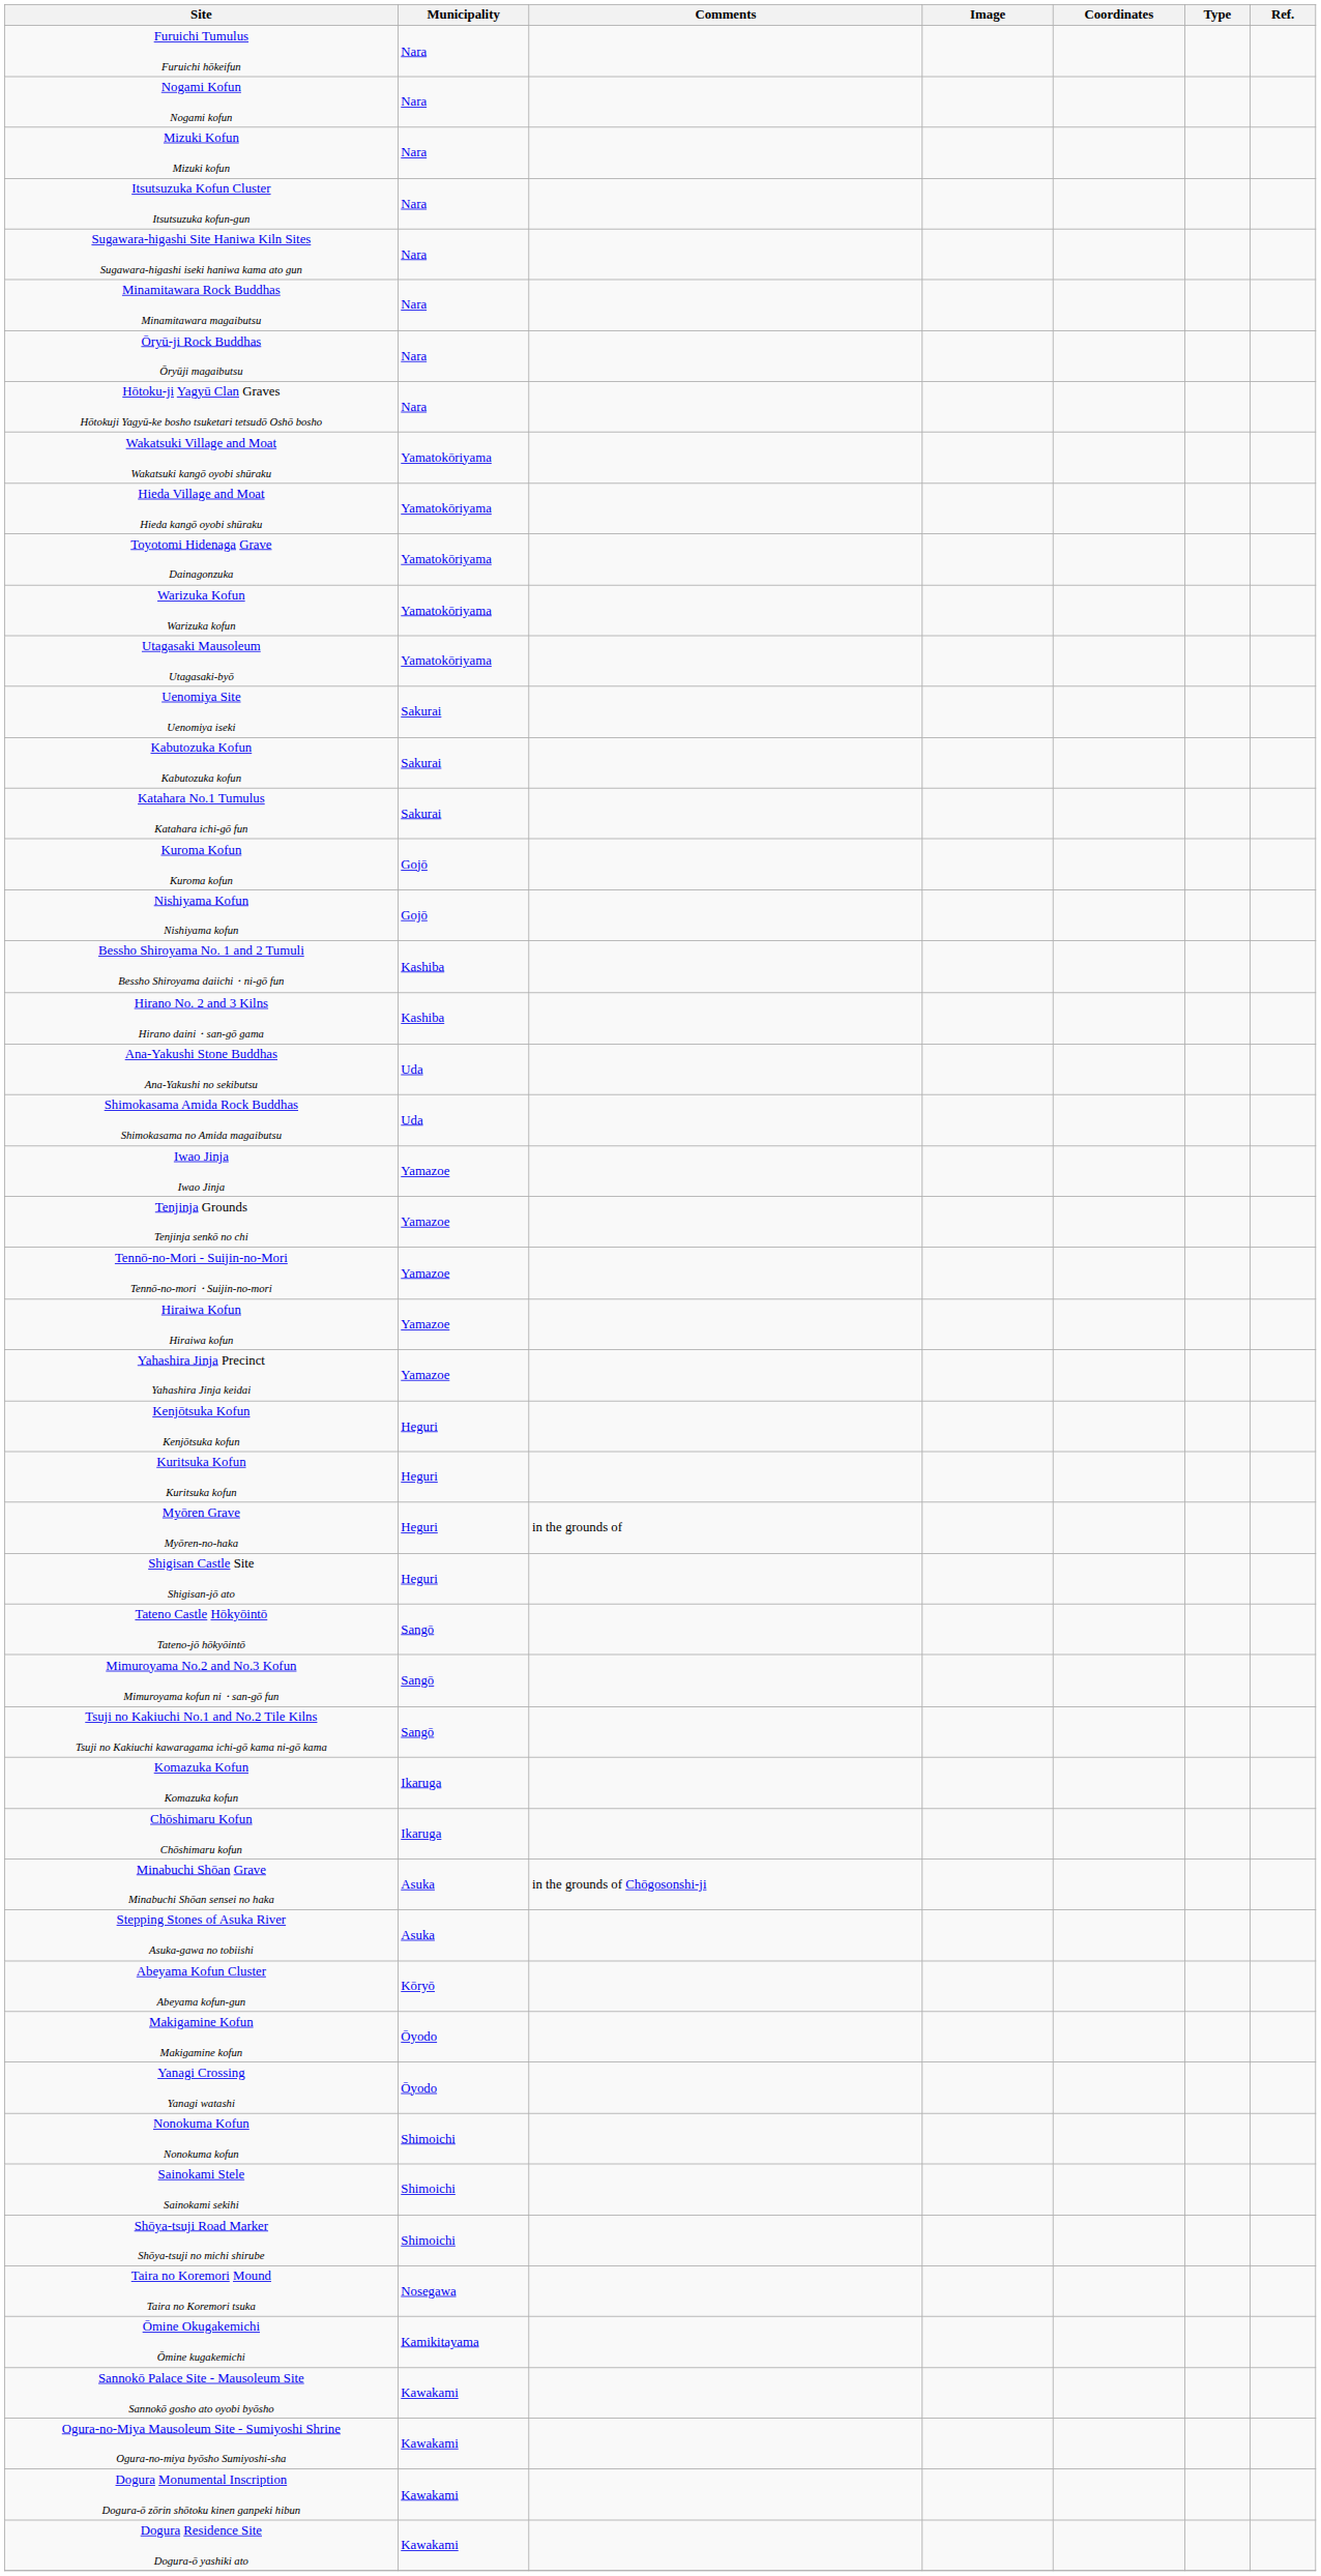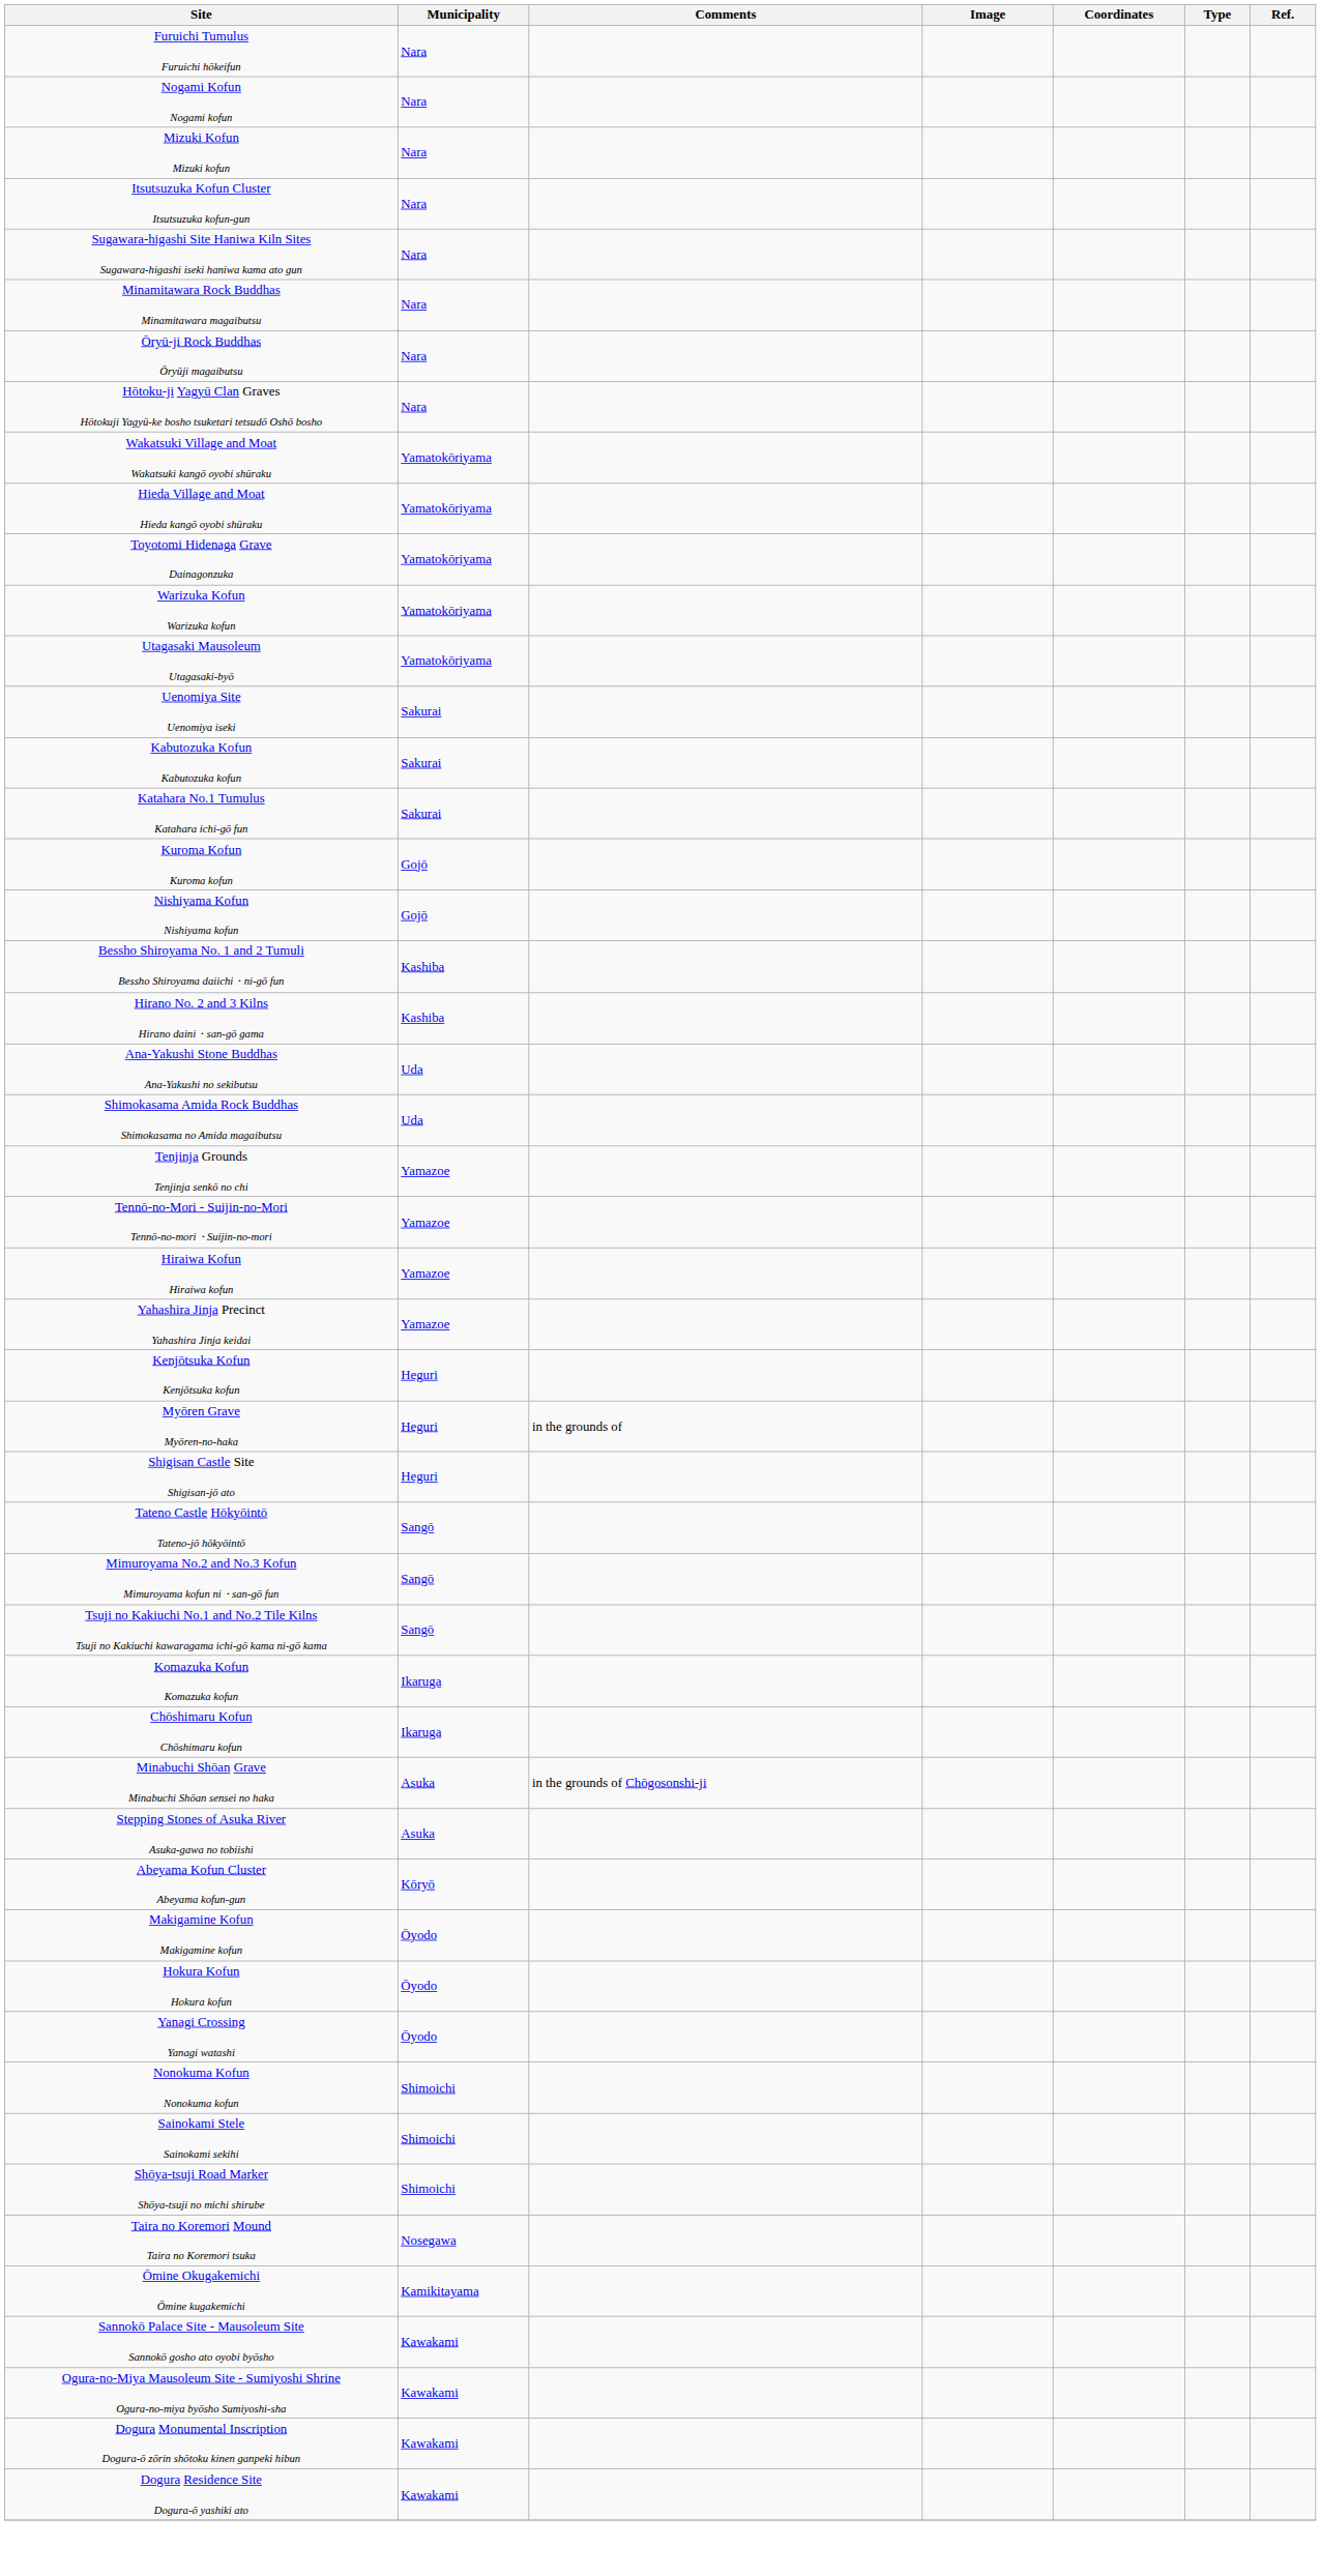- row: Iwao Jinja Iwao Jinja | Yamazoe
- row: Kuritsuka Kofun Kuritsuka kofun | Heguri
+ row: Hokura Kofun Hokura kofun | Ōyodo
